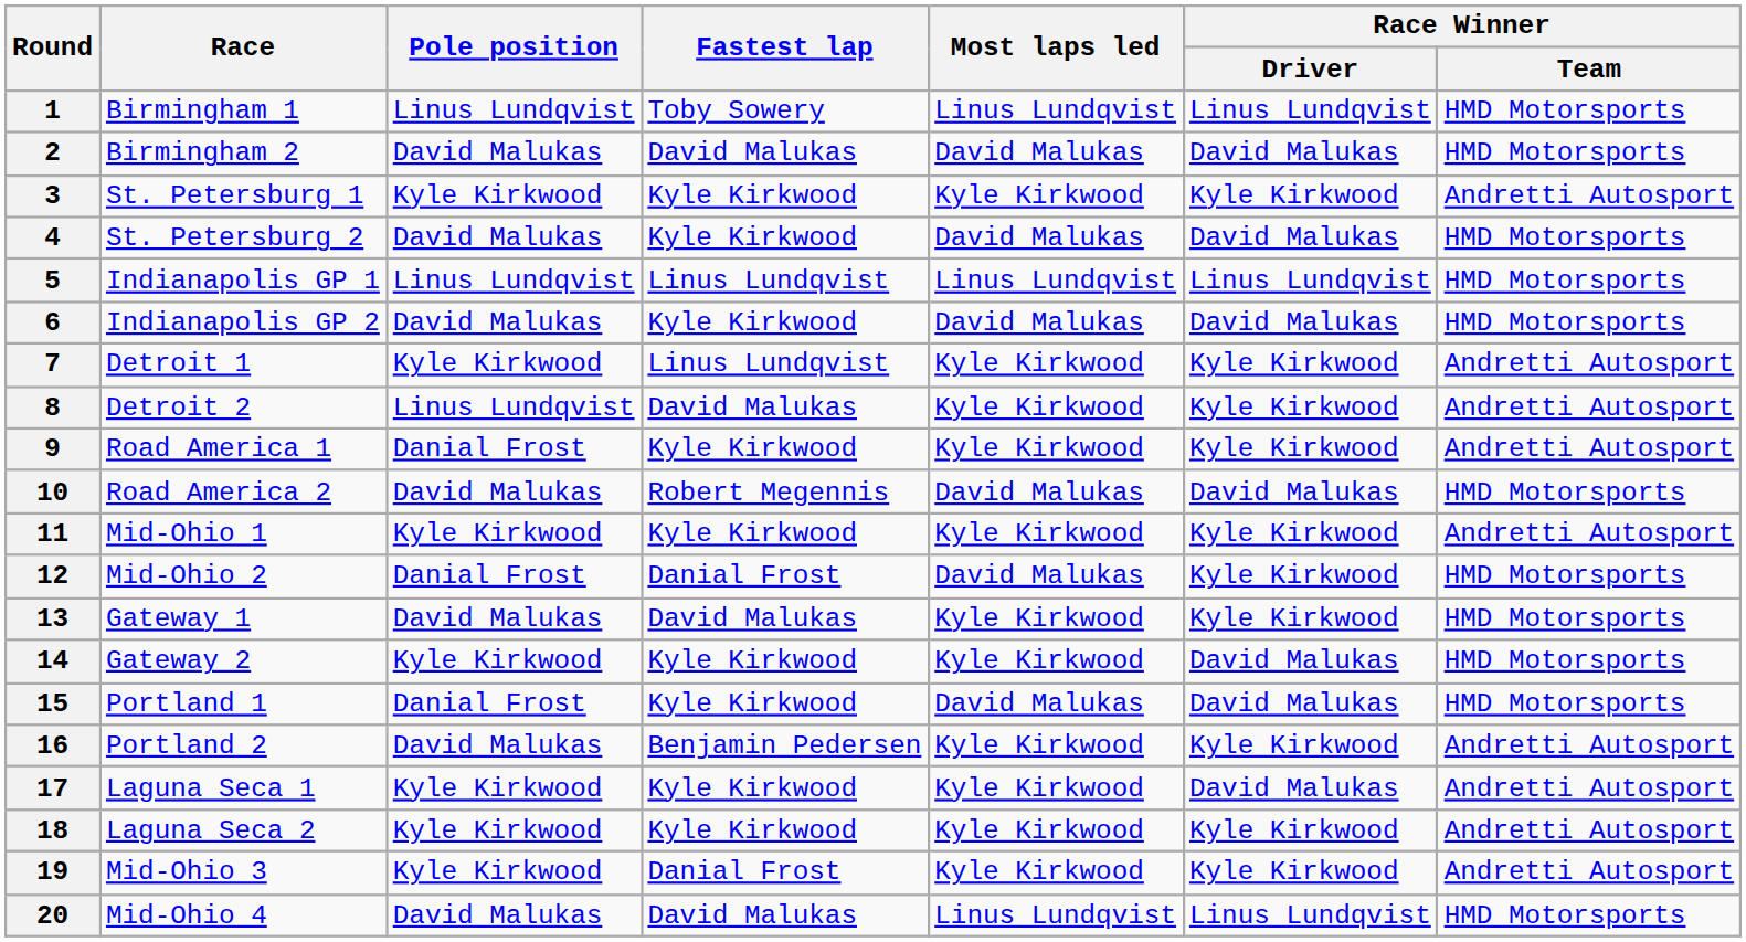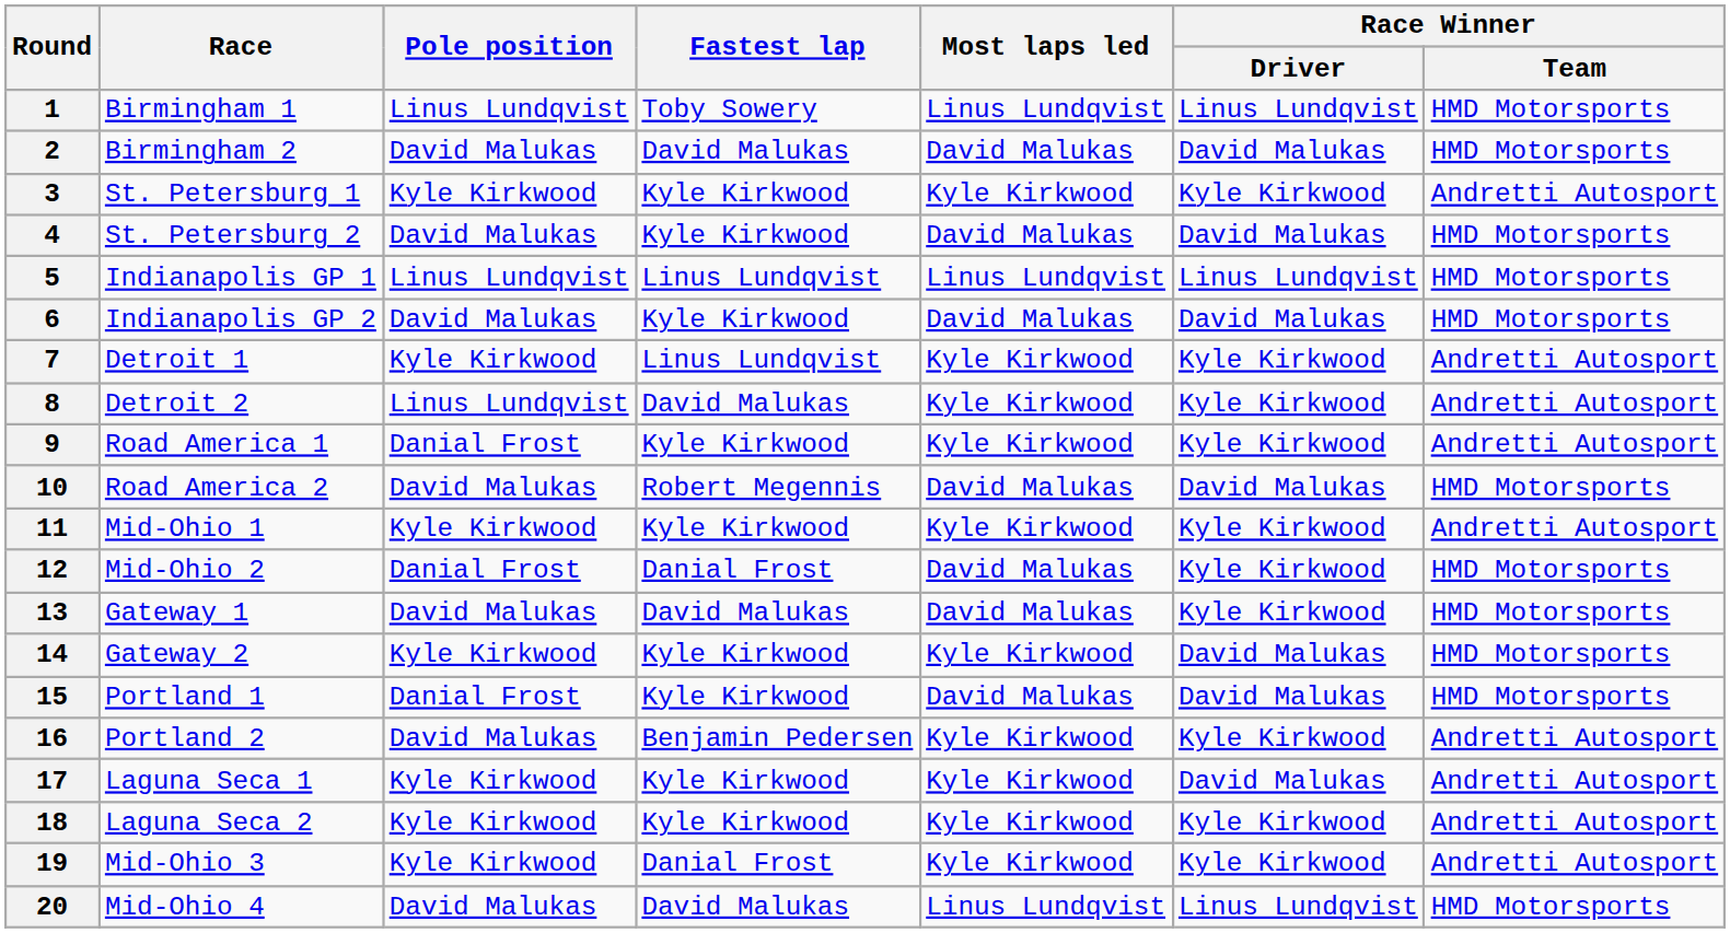13 | Most laps led: Kyle Kirkwood -> David Malukas
